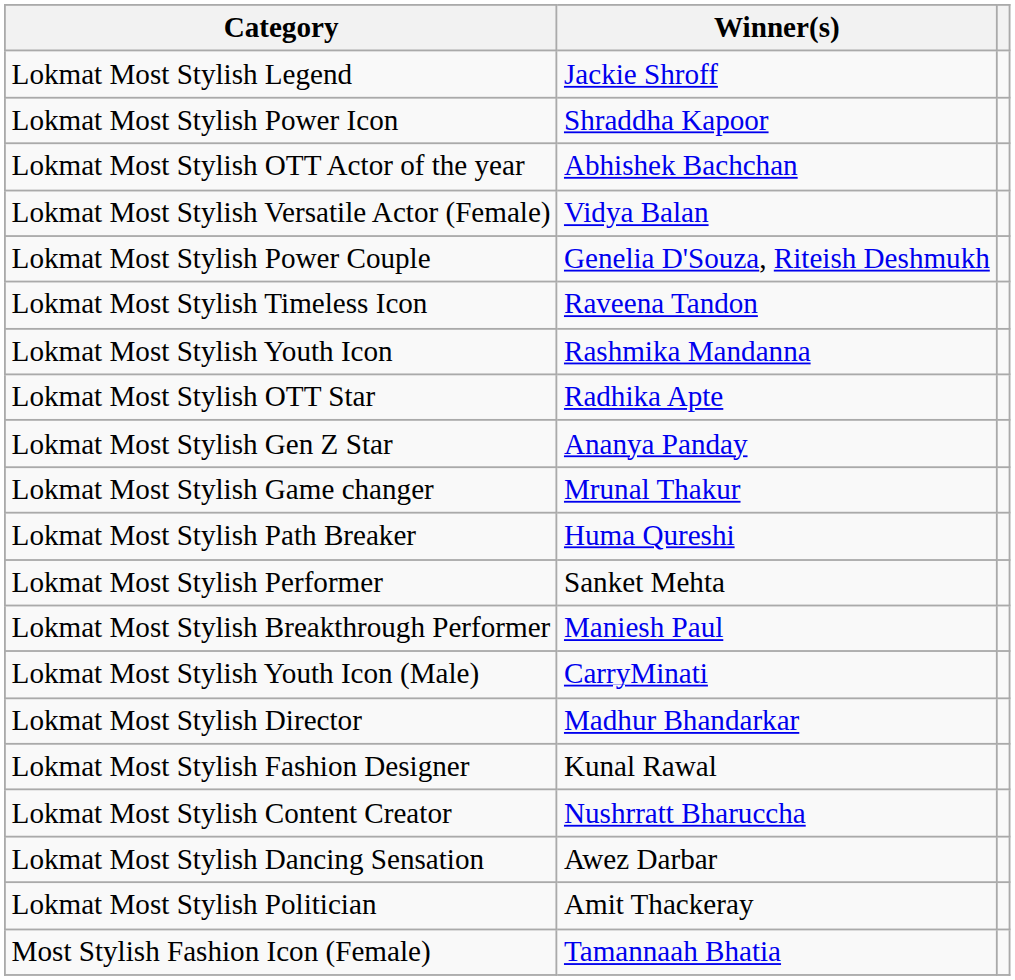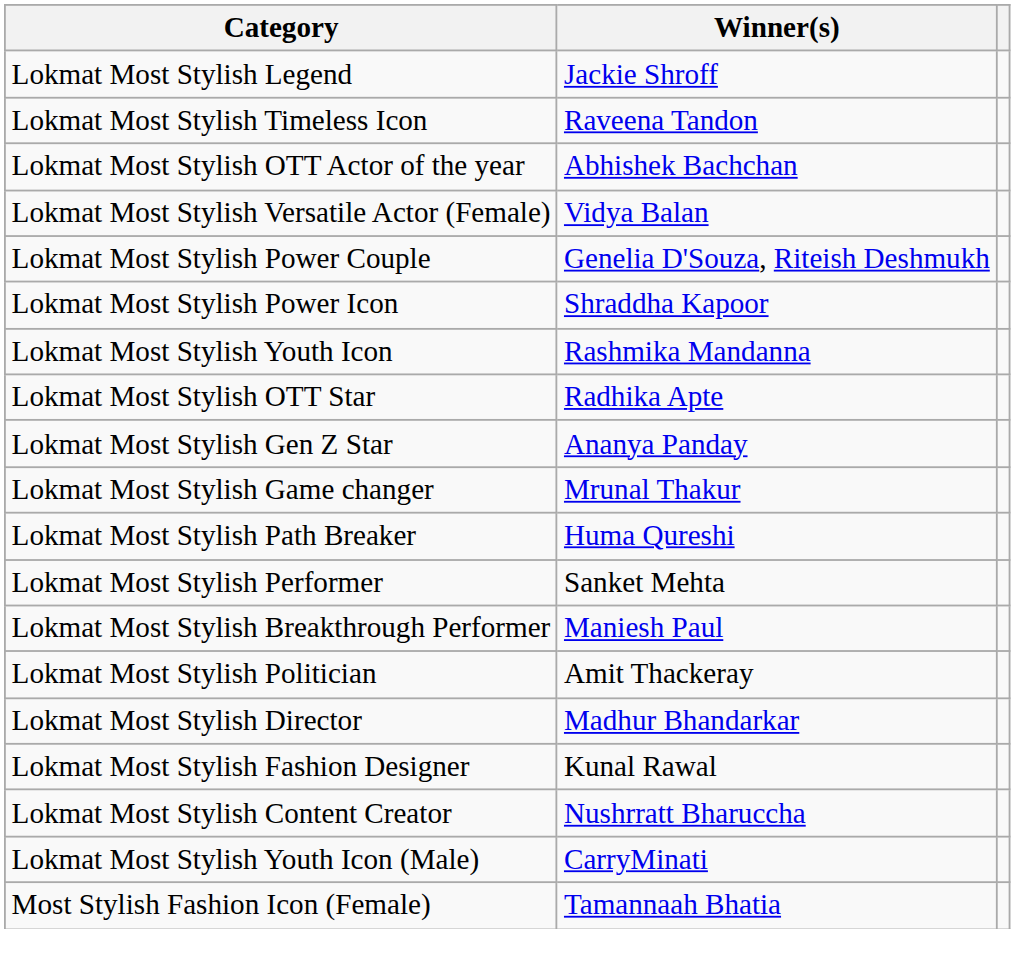rows swapped: Lokmat Most Stylish Timeless Icon <-> Lokmat Most Stylish Power Icon
rows swapped: Lokmat Most Stylish Politician <-> Lokmat Most Stylish Youth Icon (Male)
- row: Lokmat Most Stylish Dancing Sensation | Awez Darbar
